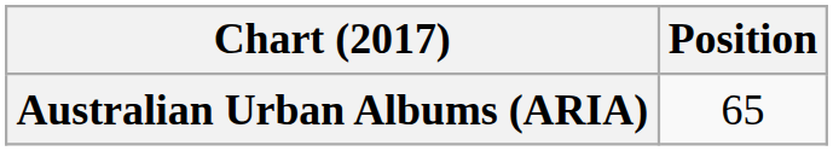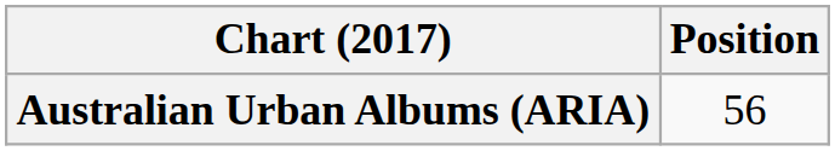Australian Urban Albums (ARIA) | Position: 65 -> 56
